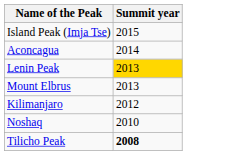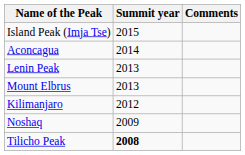+ column: Comments
Lenin Peak | Summit year: gold background -> no background
Noshaq | Summit year: 2010 -> 2009
